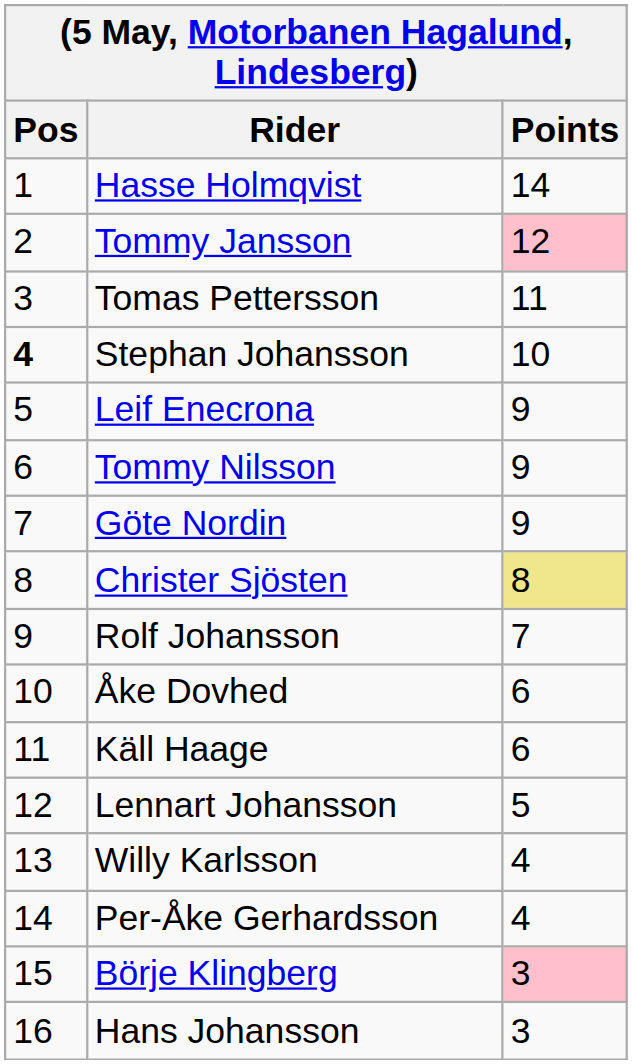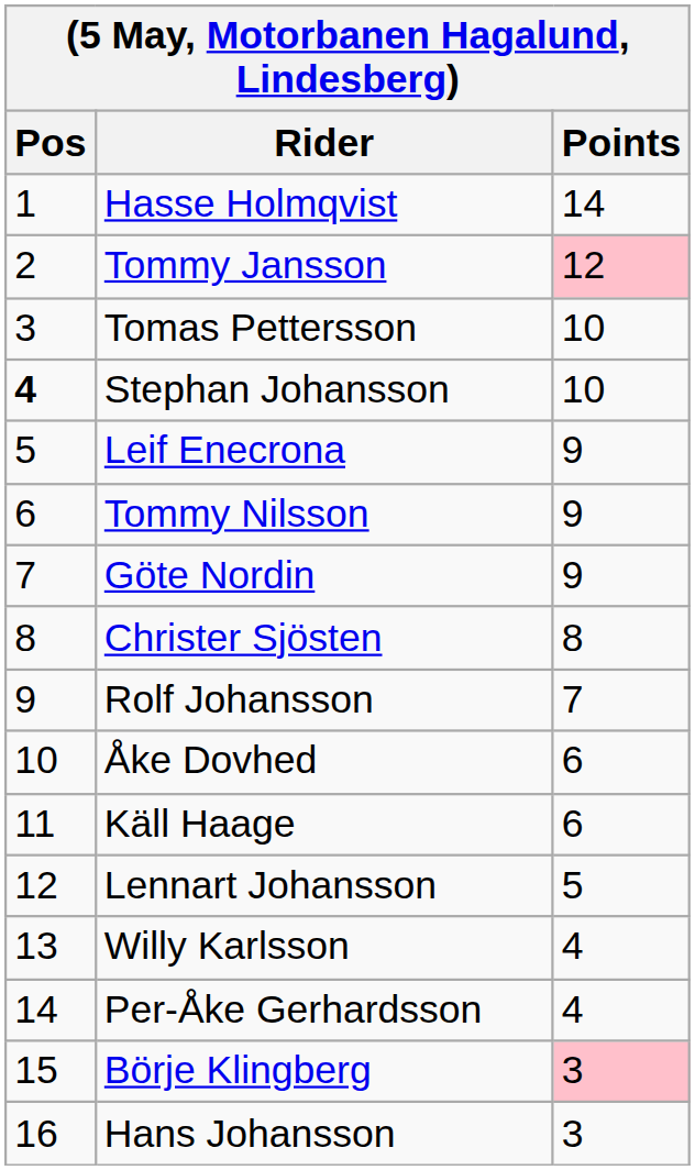Tomas Pettersson | Points: 11 -> 10
Christer Sjösten | Points: khaki background -> no background
